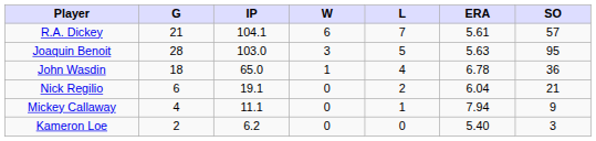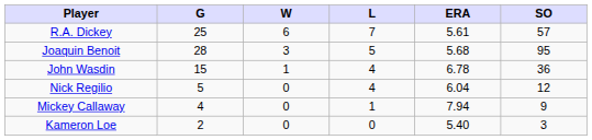- column: IP | 104.1 | 103.0 | 65.0 | 19.1 | 11.1 | 6.2
R.A. Dickey | G: 21 -> 25
Joaquin Benoit | ERA: 5.63 -> 5.68
John Wasdin | G: 18 -> 15
Nick Regilio | G: 6 -> 5
Nick Regilio | L: 2 -> 4
Nick Regilio | SO: 21 -> 12
